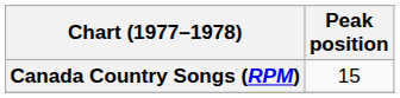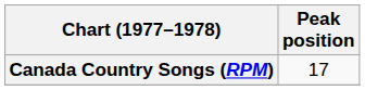Canada Country Songs (RPM) | Peak position: 15 -> 17
